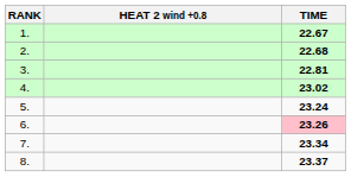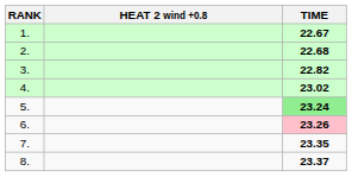3. | TIME: 22.81 -> 22.82
5. | TIME: no background -> lightgreen background
7. | TIME: 23.34 -> 23.35
